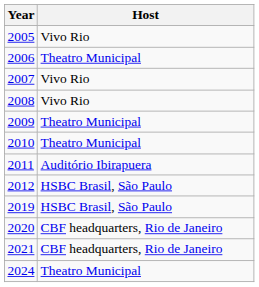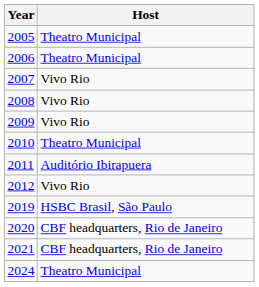2005 | Host: Vivo Rio -> Theatro Municipal
2009 | Host: Theatro Municipal -> Vivo Rio
2012 | Host: HSBC Brasil, São Paulo -> Vivo Rio
